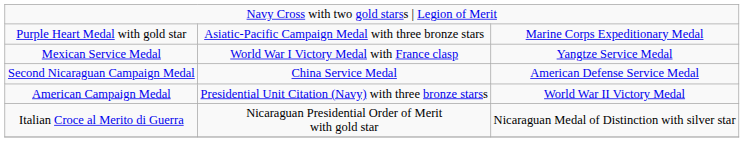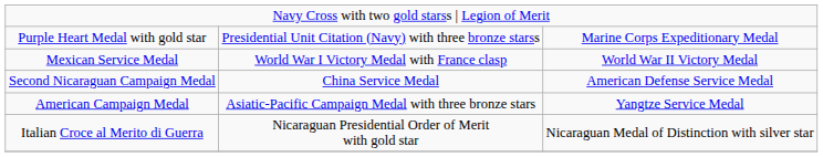Purple Heart Medal with gold star | column 2: Asiatic-Pacific Campaign Medal with three bronze stars -> Presidential Unit Citation (Navy) with three bronze starss
Mexican Service Medal | column 3: Yangtze Service Medal -> World War II Victory Medal
American Campaign Medal | column 2: Presidential Unit Citation (Navy) with three bronze starss -> Asiatic-Pacific Campaign Medal with three bronze stars
American Campaign Medal | column 3: World War II Victory Medal -> Yangtze Service Medal
